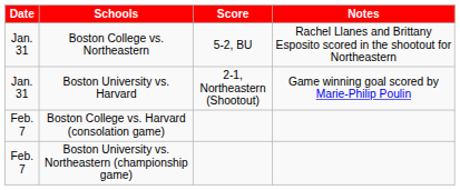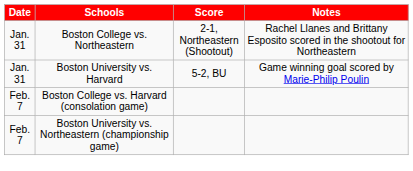Boston College vs. Northeastern | Score: 5-2, BU -> 2-1, Northeastern (Shootout)
Boston University vs. Harvard | Score: 2-1, Northeastern (Shootout) -> 5-2, BU
